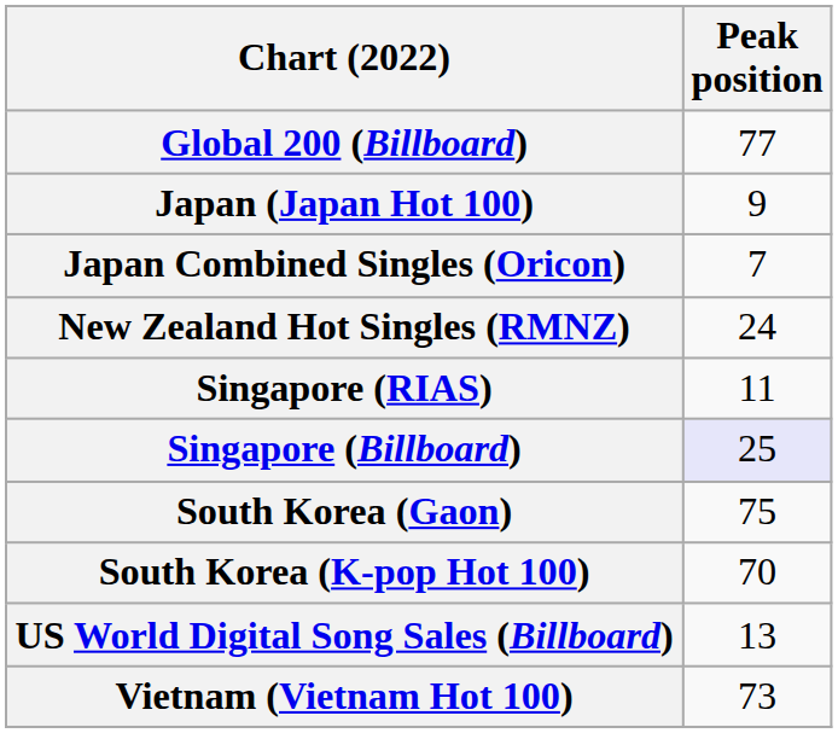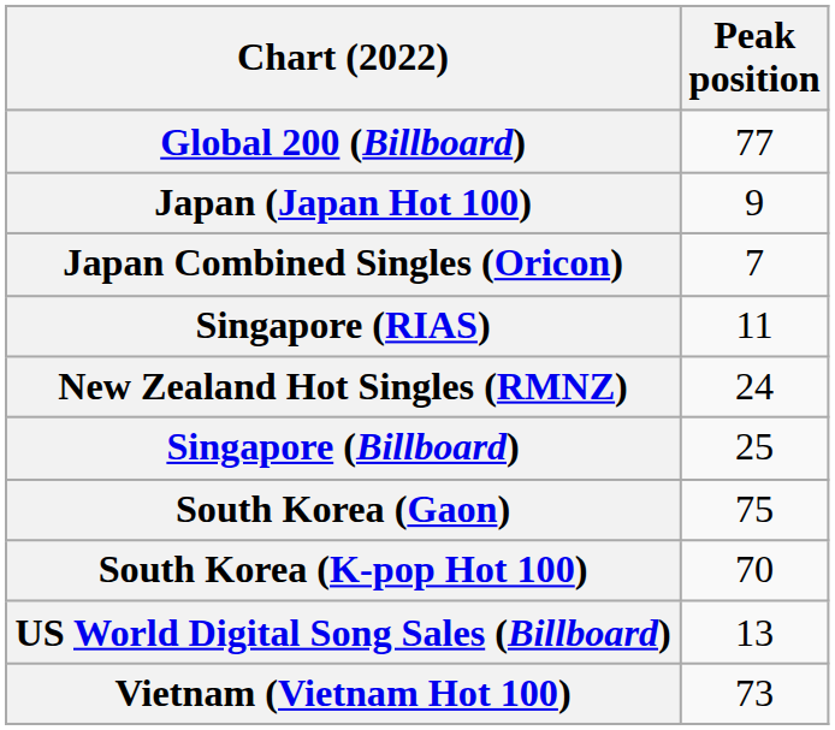rows swapped: New Zealand Hot Singles (RMNZ) <-> Singapore (RIAS)
Singapore (Billboard) | Peak position: lavender background -> no background
